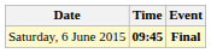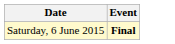- column: Time | 09:45
